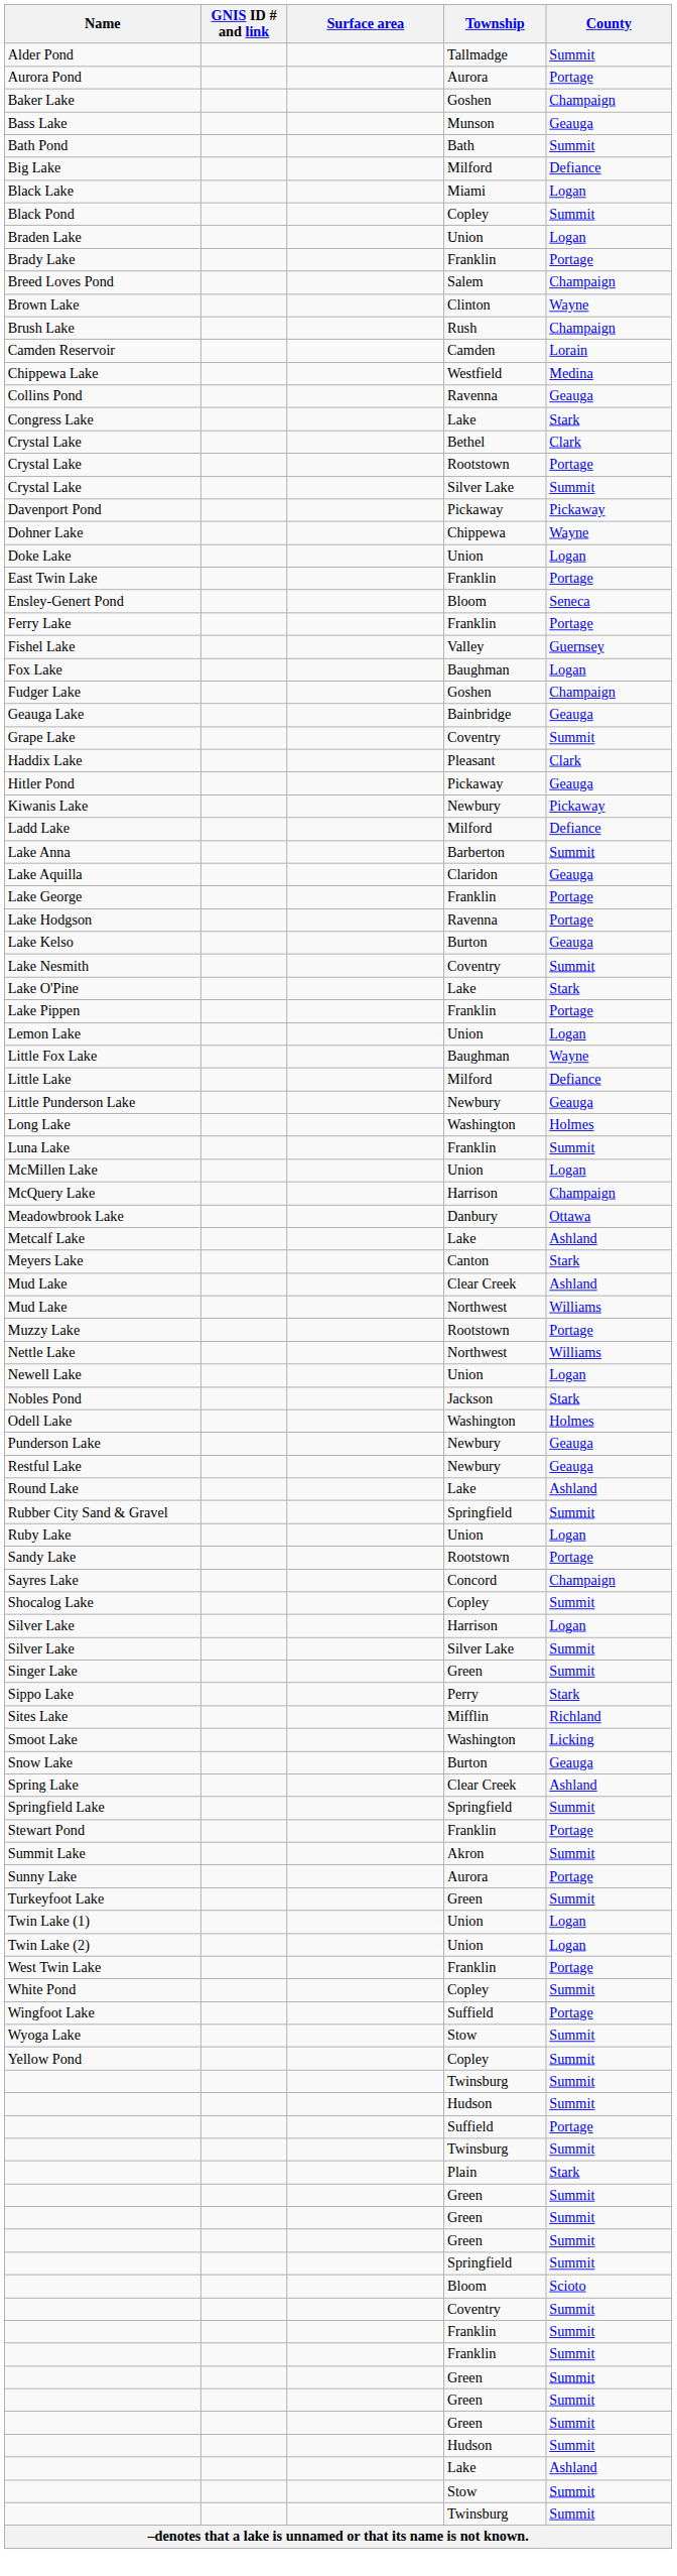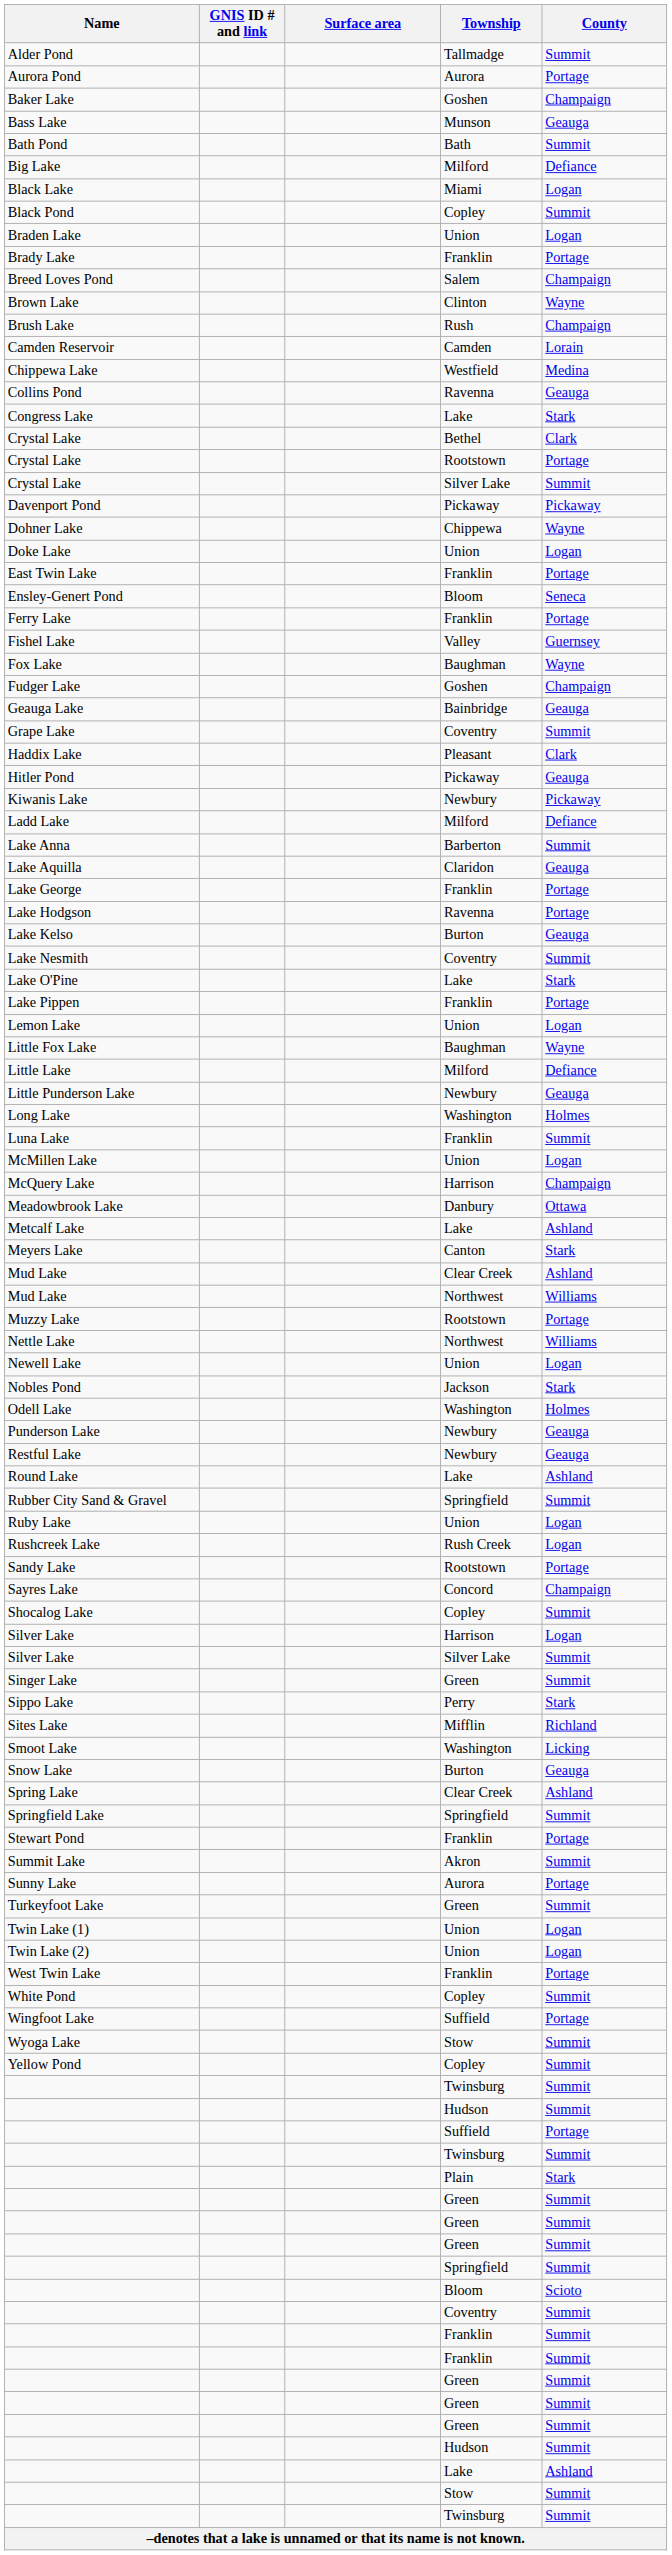Fox Lake | County: Logan -> Wayne
+ row: Rushcreek Lake | Rush Creek | Logan
